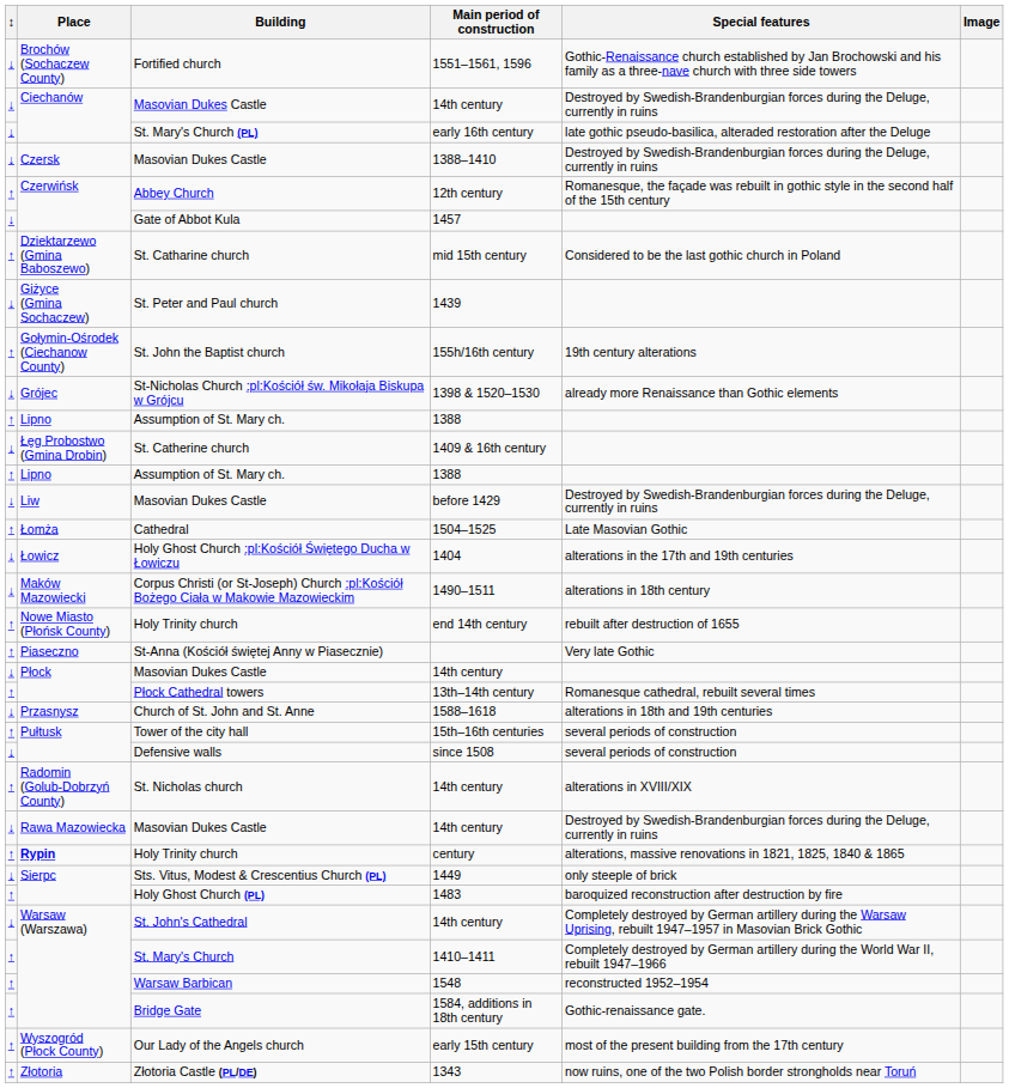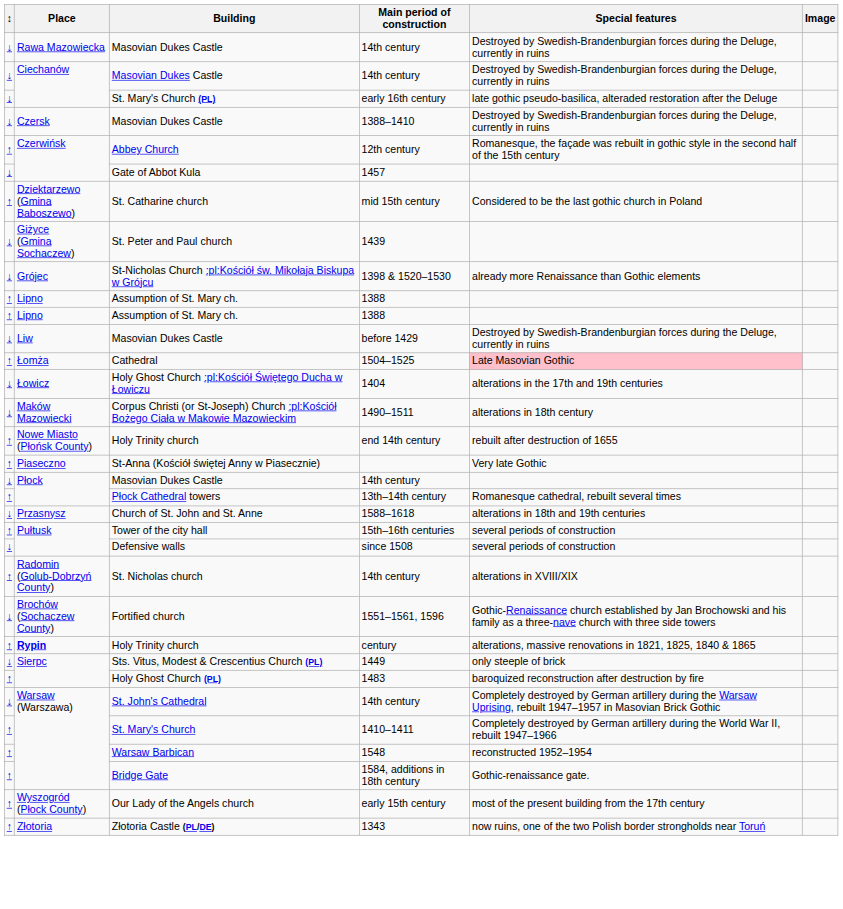rows swapped: 1551–1561, 1596 <-> Rawa Mazowiecka / 14th century
- row: ↑ | Gołymin-Ośrodek (Ciechanow County) | St. John the Baptist church | 155h/16th century | 19th century alterations
- row: ↓ | Łęg Probostwo (Gmina Drobin) | St. Catherine church | 1409 & 16th century
1504–1525 | Special features: no background -> pink background
